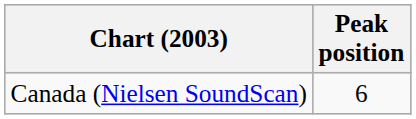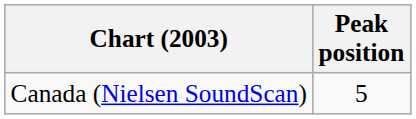Canada (Nielsen SoundScan) | Peak position: 6 -> 5
